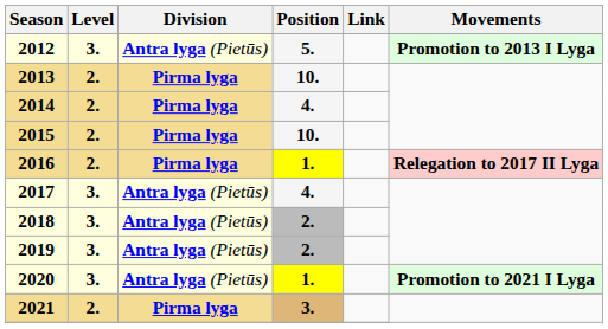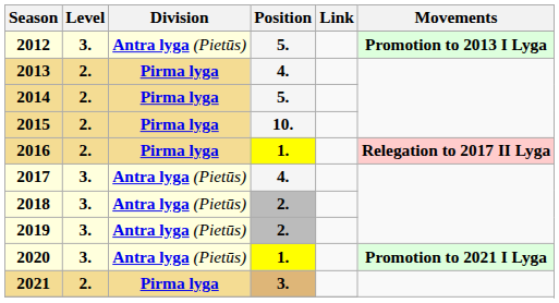2013 | Position: 10. -> 4.
2014 | Position: 4. -> 5.
